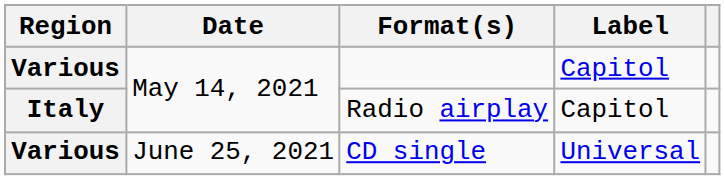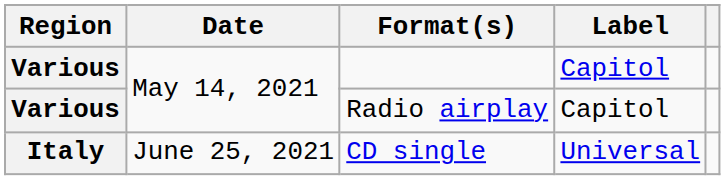Radio airplay | Region: Italy -> Various
CD single | Region: Various -> Italy
